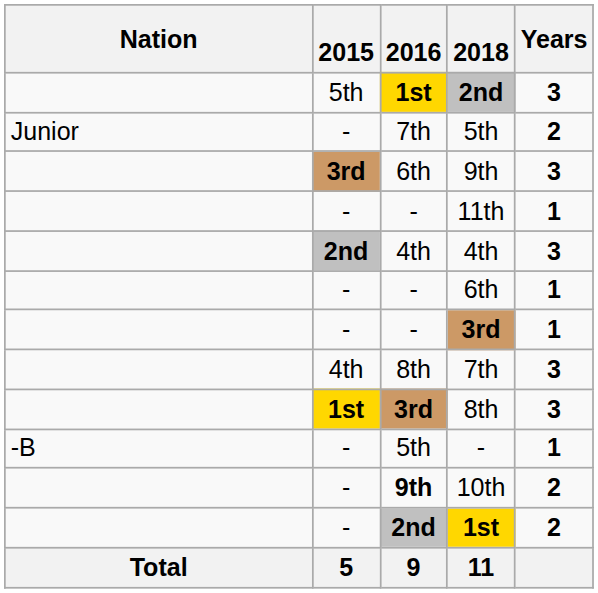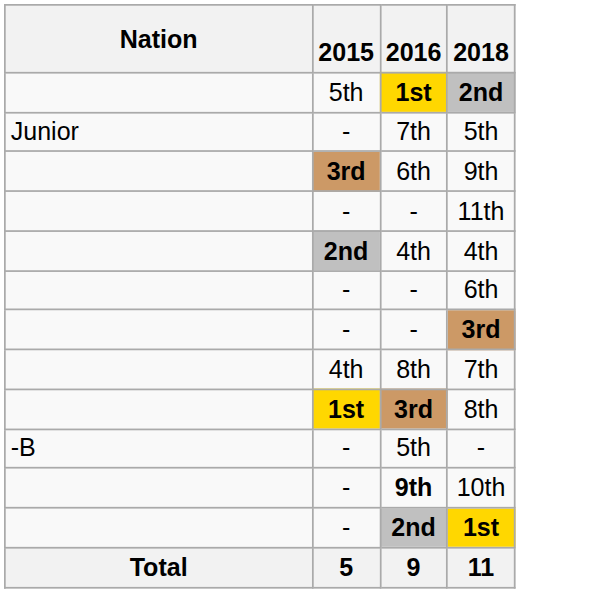- column: Years | 3 | 2 | 3 | 1 | 3 | 1 | 1 | 3 | 3 | 1 | 2 | 2
